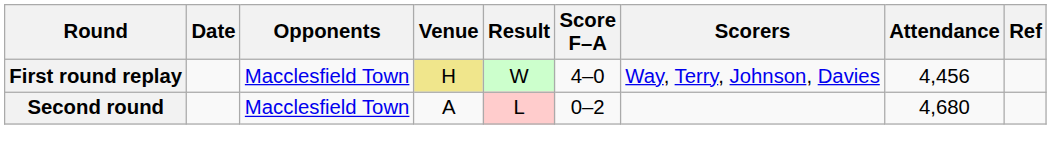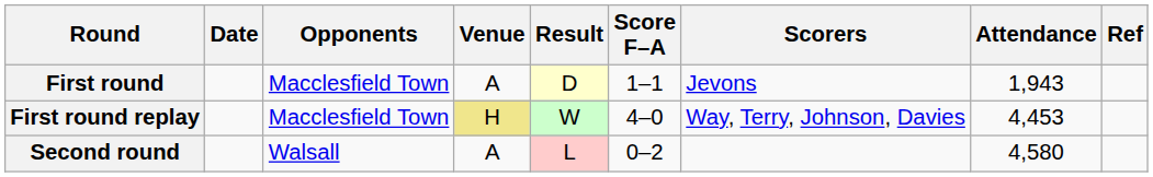+ row: First round | Macclesfield Town | A | D | 1–1 | Jevons | 1,943
First round replay | Attendance: 4,456 -> 4,453
Second round | Opponents: Macclesfield Town -> Walsall
Second round | Attendance: 4,680 -> 4,580
